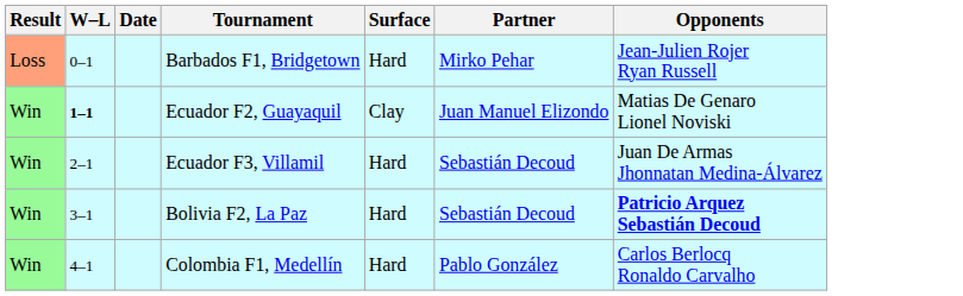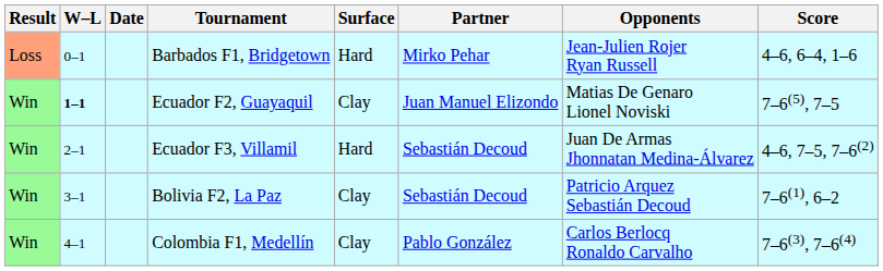+ column: Score | 4–6, 6–4, 1–6 | 7–6(5), 7–5 | 4–6, 7–5, 7–6(2) | 7–6(1), 6–2 | 7–6(3), 7–6(4)
Bolivia F2, La Paz | Surface: Hard -> Clay
Bolivia F2, La Paz | Opponents: bold -> normal
Colombia F1, Medellín | Surface: Hard -> Clay
